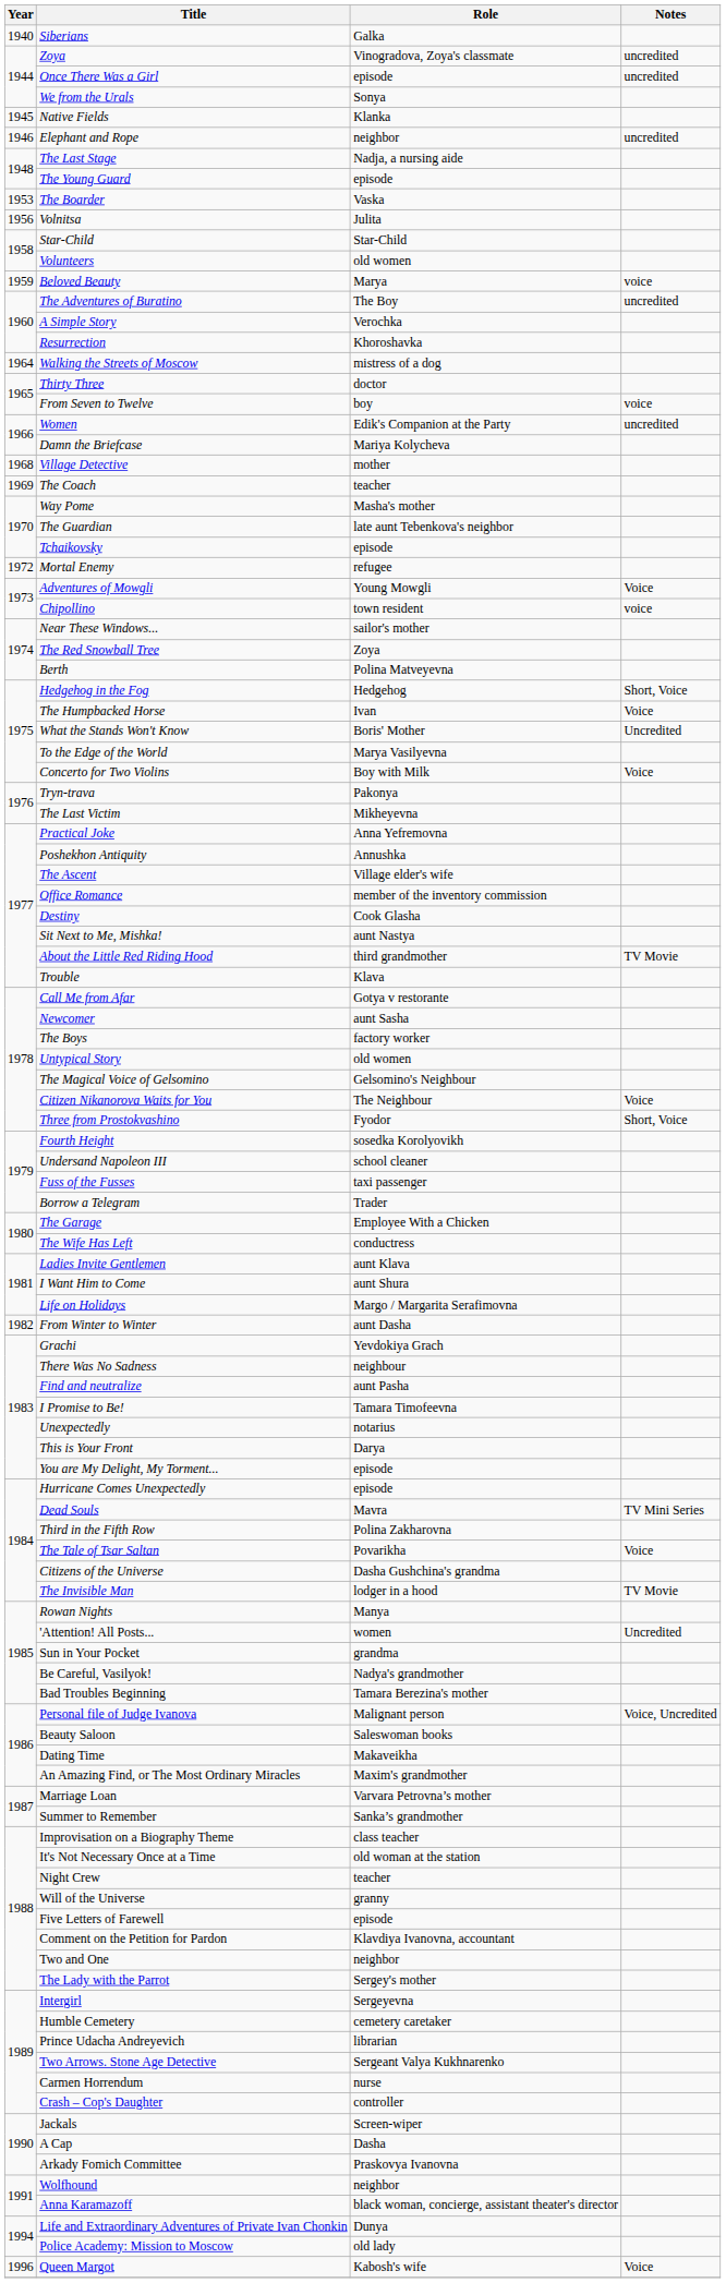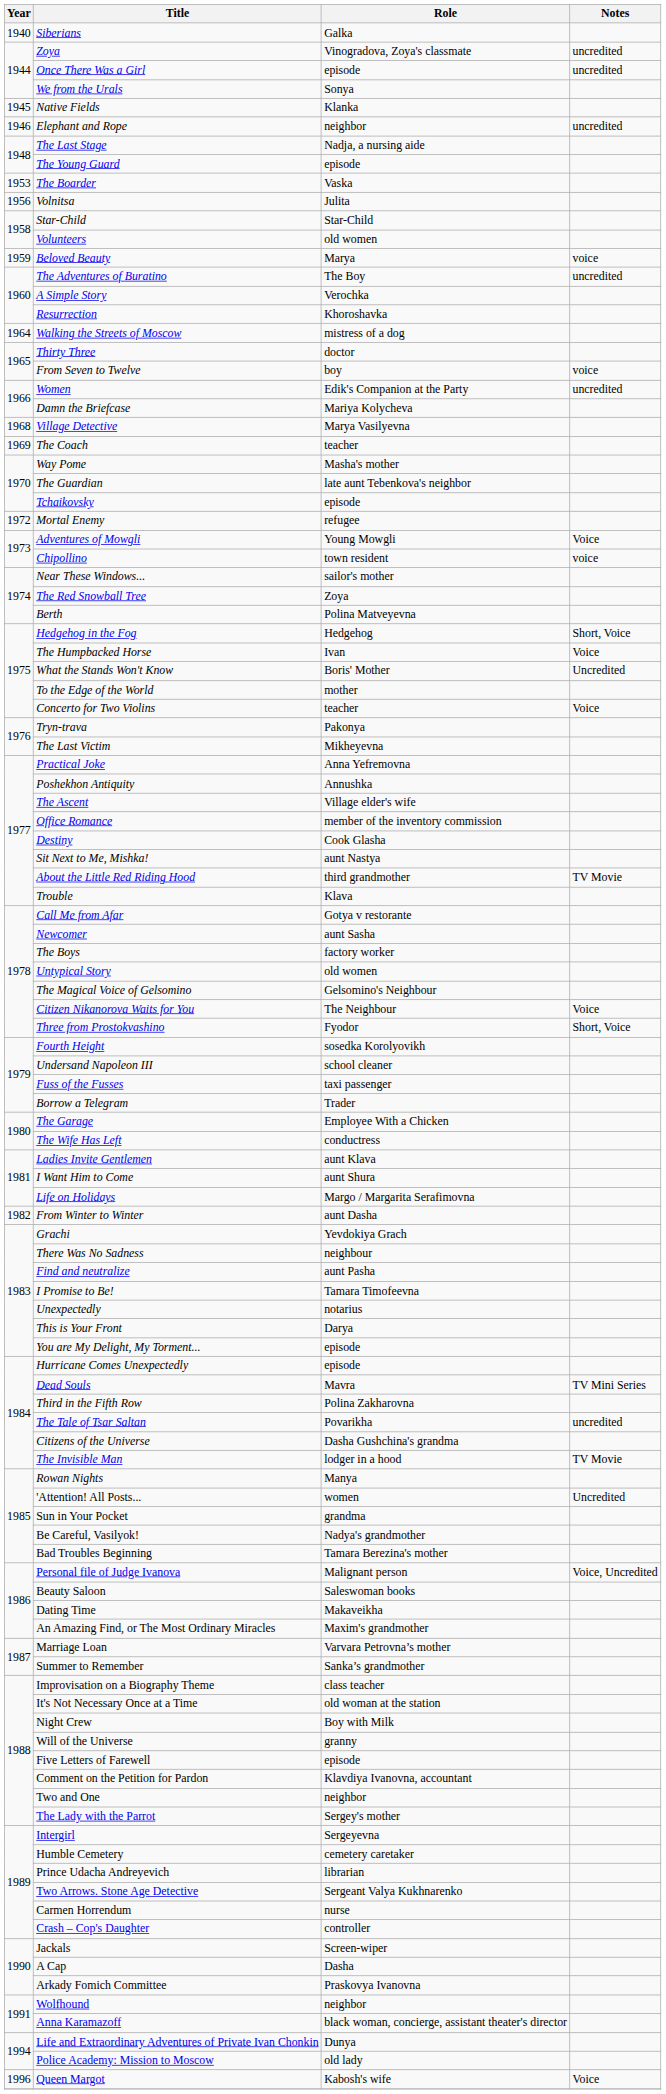Village Detective | Role: mother -> Marya Vasilyevna
To the Edge of the World | Role: Marya Vasilyevna -> mother
Concerto for Two Violins | Role: Boy with Milk -> teacher
The Tale of Tsar Saltan | Notes: Voice -> uncredited
Night Crew | Role: teacher -> Boy with Milk
